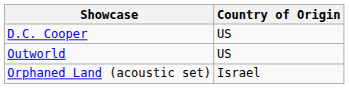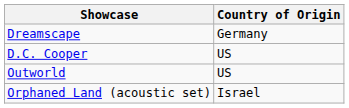+ row: Dreamscape | Germany
